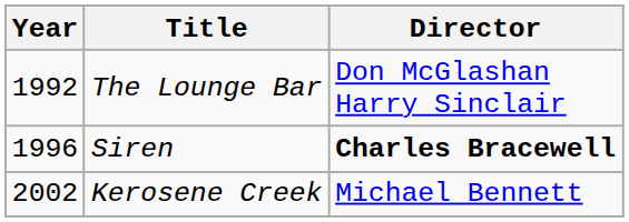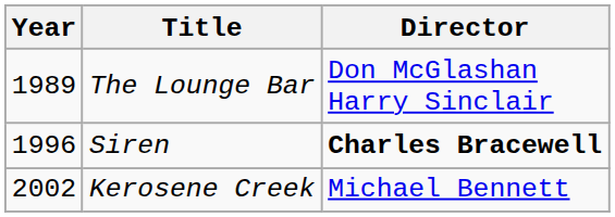The Lounge Bar | Year: 1992 -> 1989
